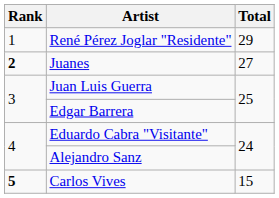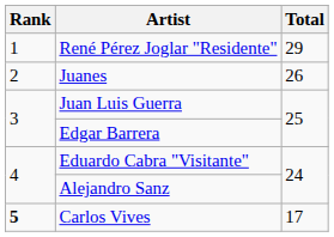Juanes | Rank: bold -> normal
Juanes | Total: 27 -> 26
Carlos Vives | Total: 15 -> 17
